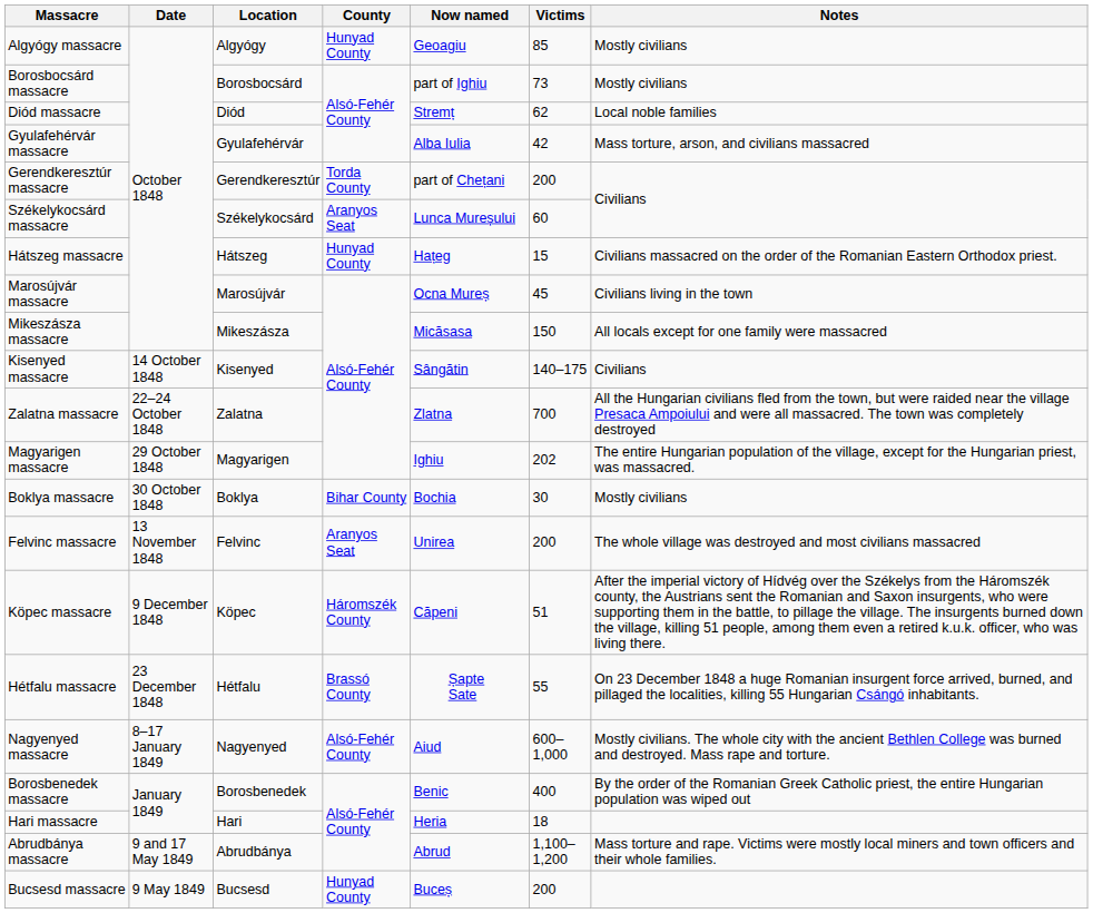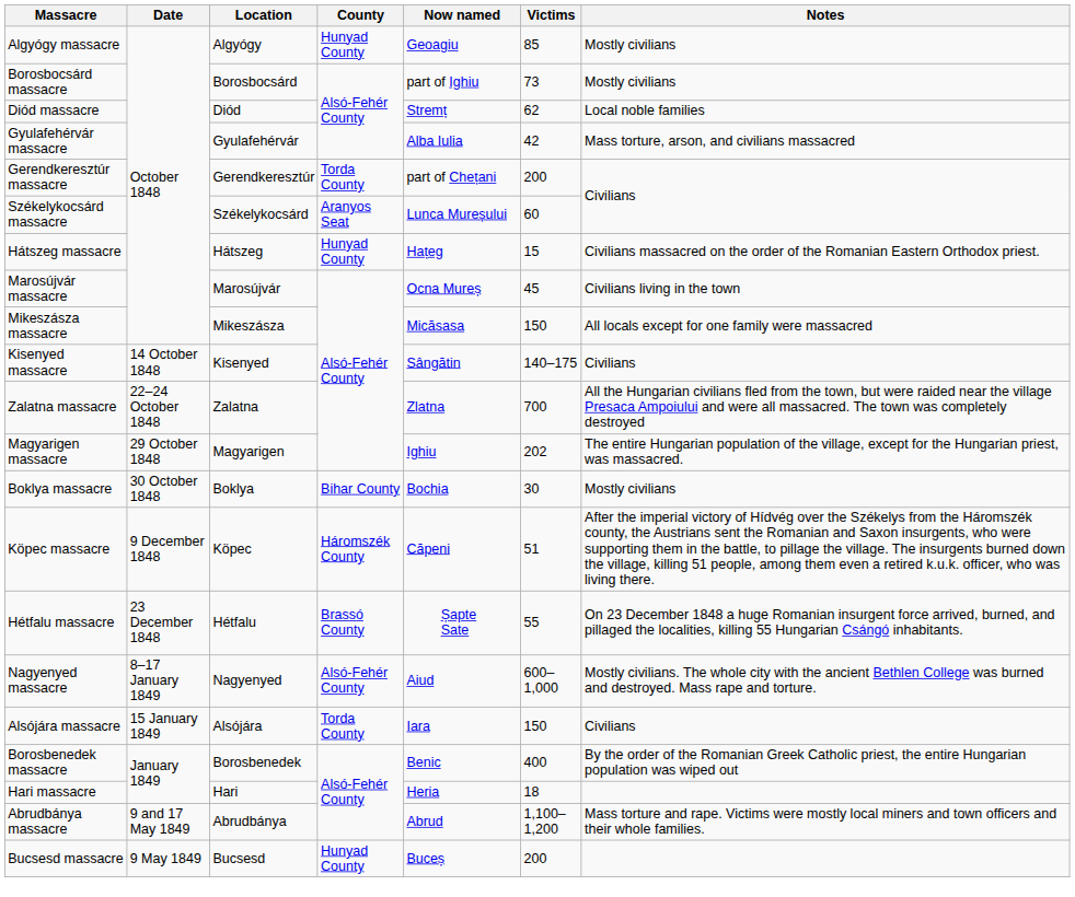- row: Felvinc massacre | 13 November 1848 | Felvinc | Aranyos Seat | Unirea | 200 | The whole village was destroyed and most civilians massacred
+ row: Alsójára massacre | 15 January 1849 | Alsójára | Torda County | Iara | 150 | Civilians
